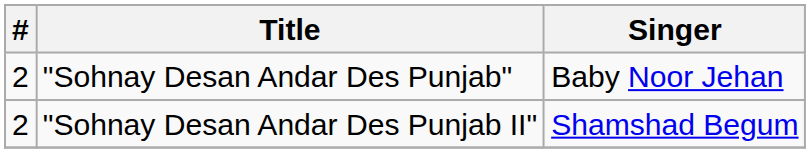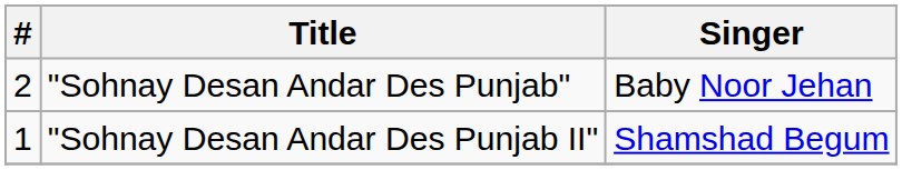"Sohnay Desan Andar Des Punjab II" | #: 2 -> 1
